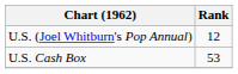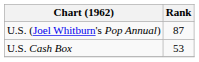U.S. (Joel Whitburn's Pop Annual) | Rank: 12 -> 87
